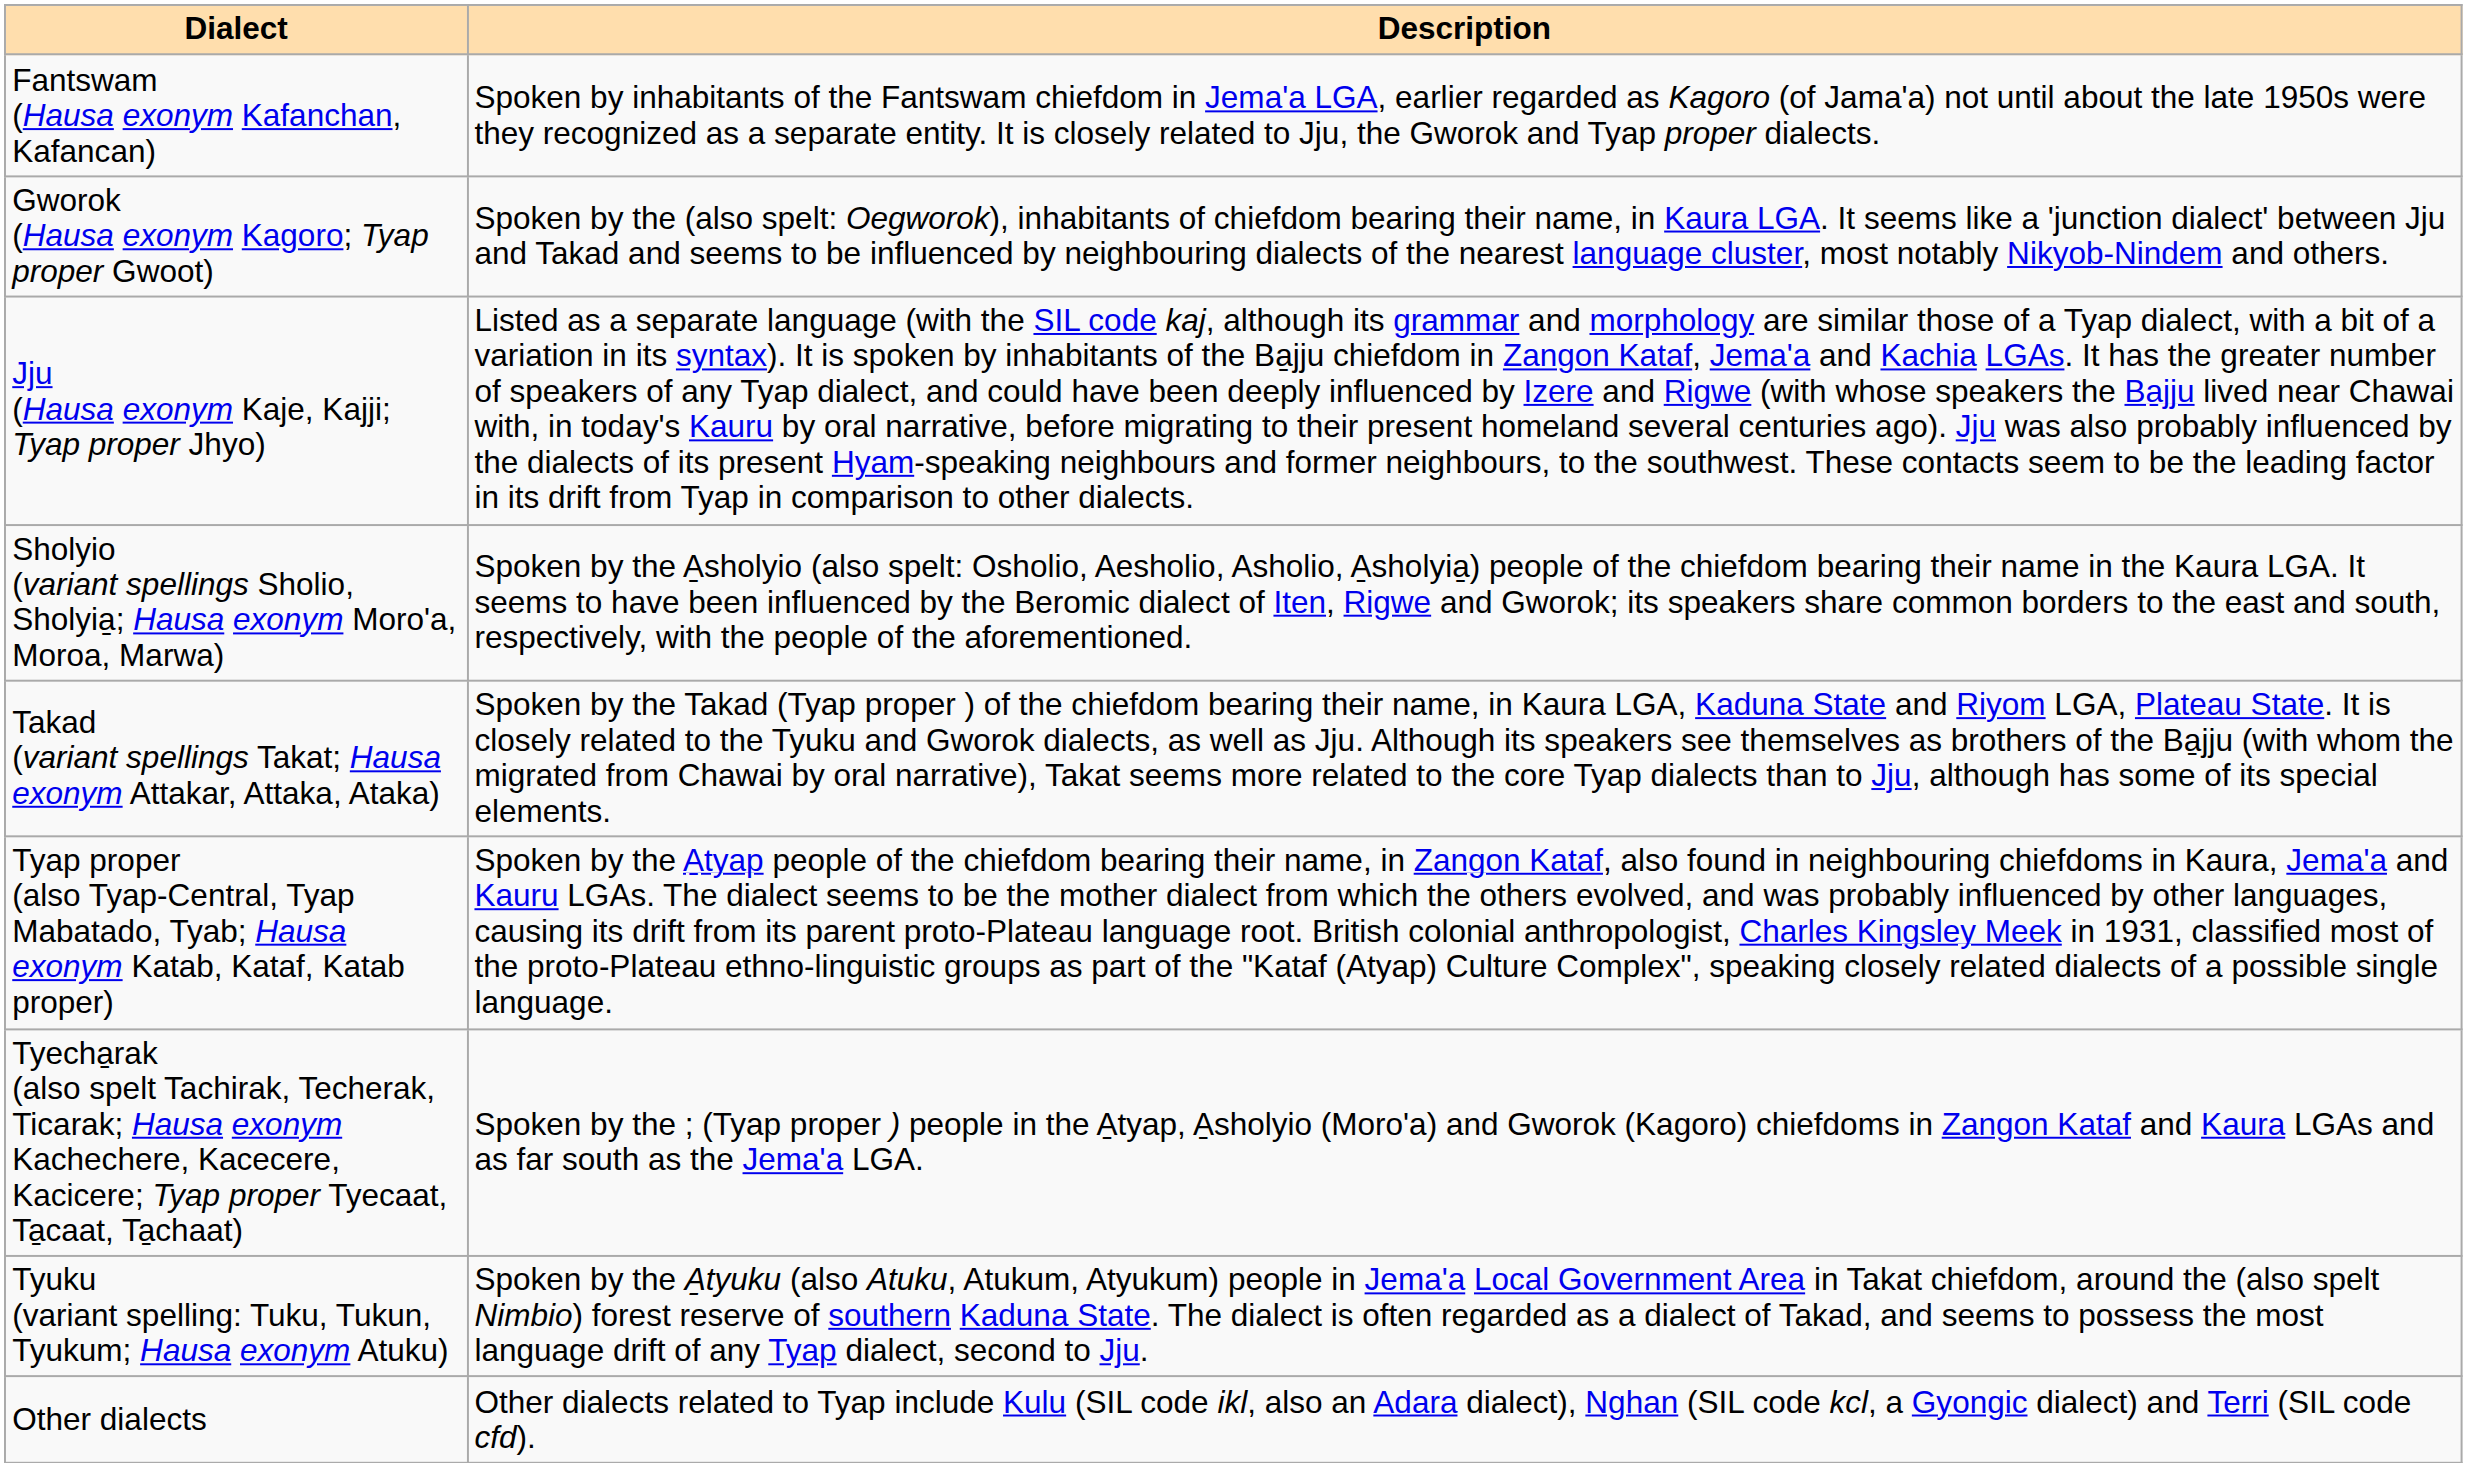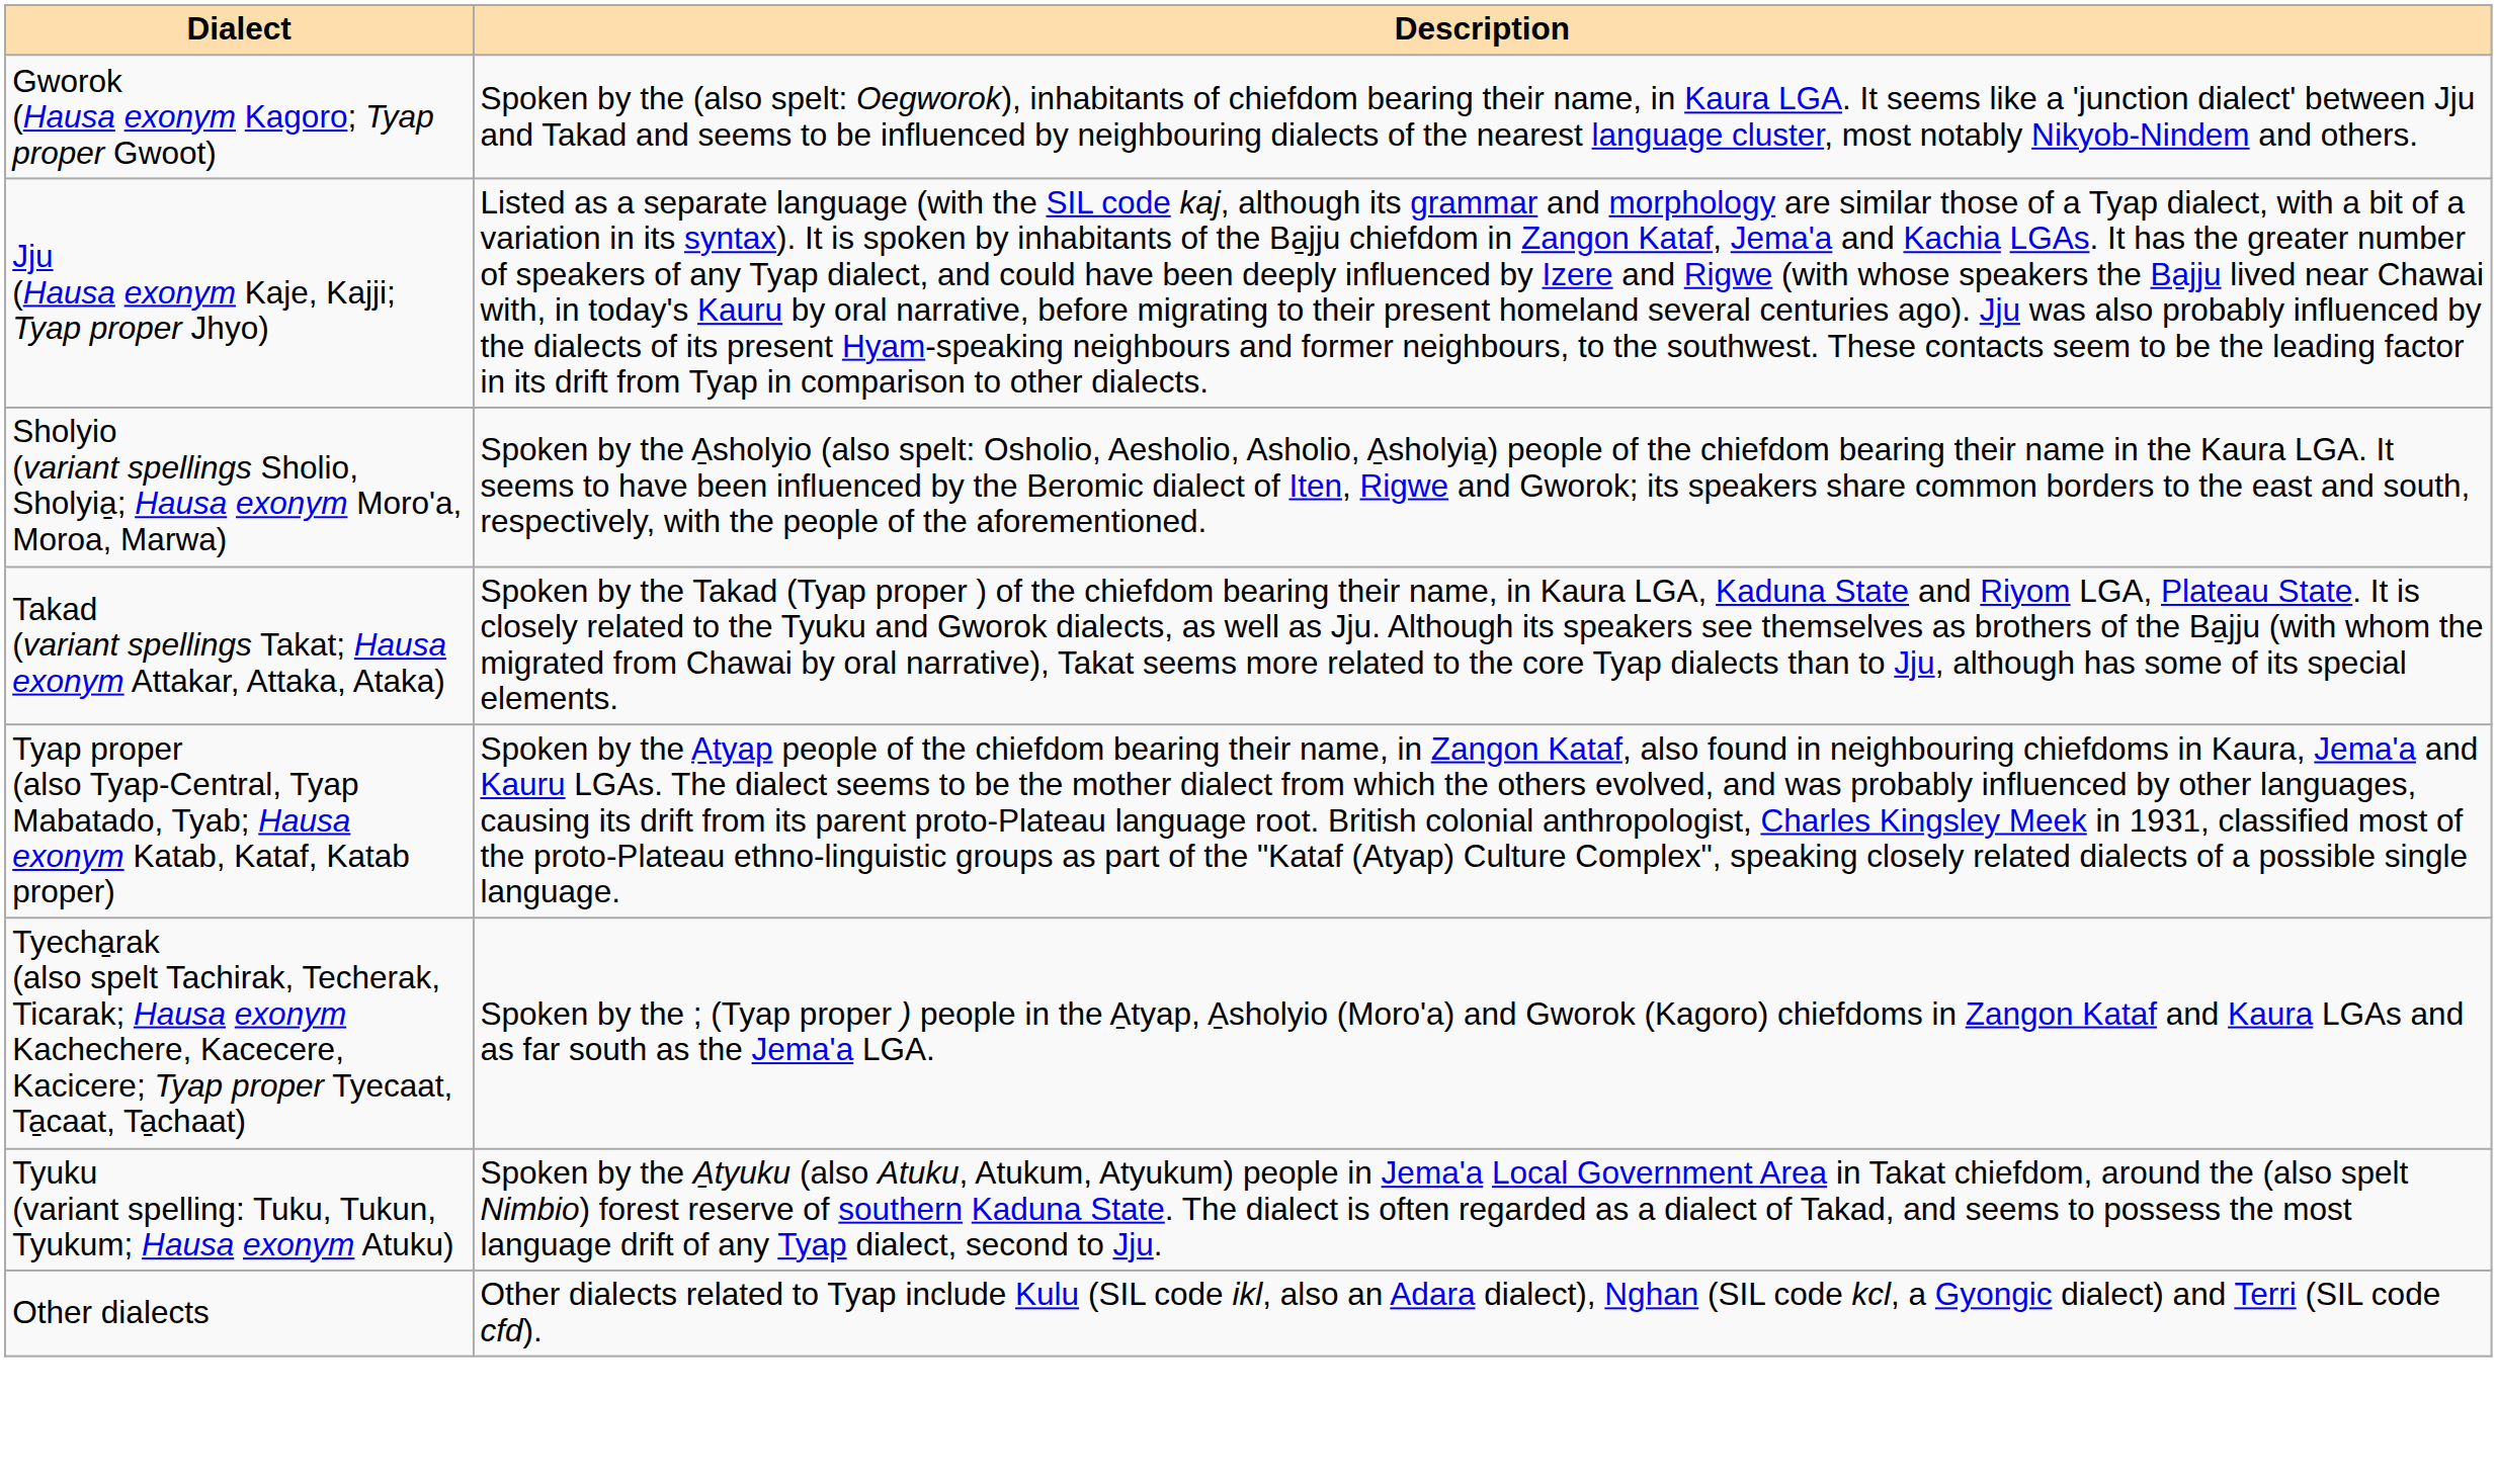- row: Fantswam (Hausa exonym Kafanchan, Kafancan) | Spoken by inhabitants of the Fantswam chiefdom in Jema'a LGA, earlier regarded as Kagoro (of Jama'a) not until about the late 1950s were they recognized as a separate entity. It is closely related to Jju, the Gworok and Tyap proper dialects.
